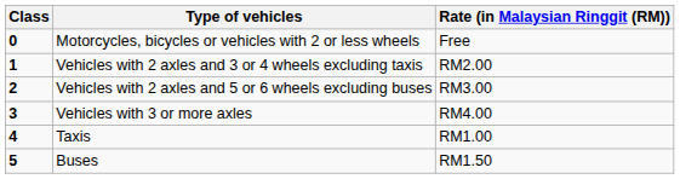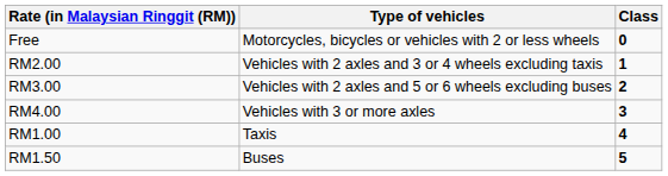columns swapped: Class <-> Rate (in Malaysian Ringgit (RM))
